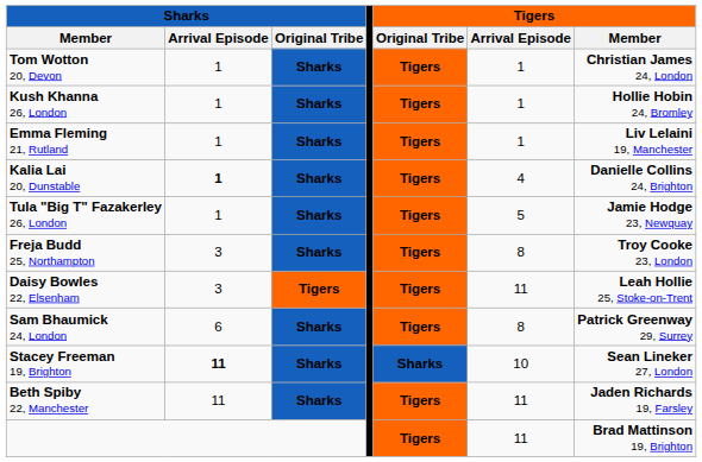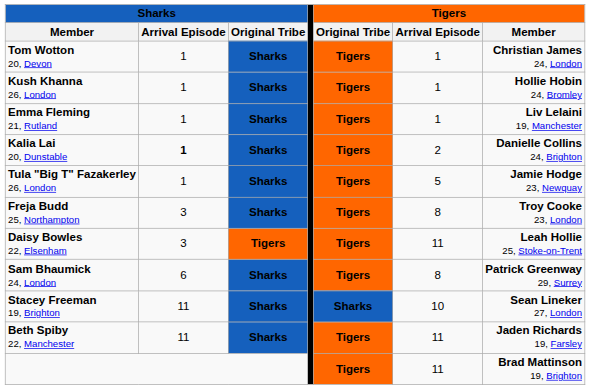Kalia Lai 20, Dunstable | column 6: 4 -> 2
Stacey Freeman 19, Brighton | column 2: bold -> normal
